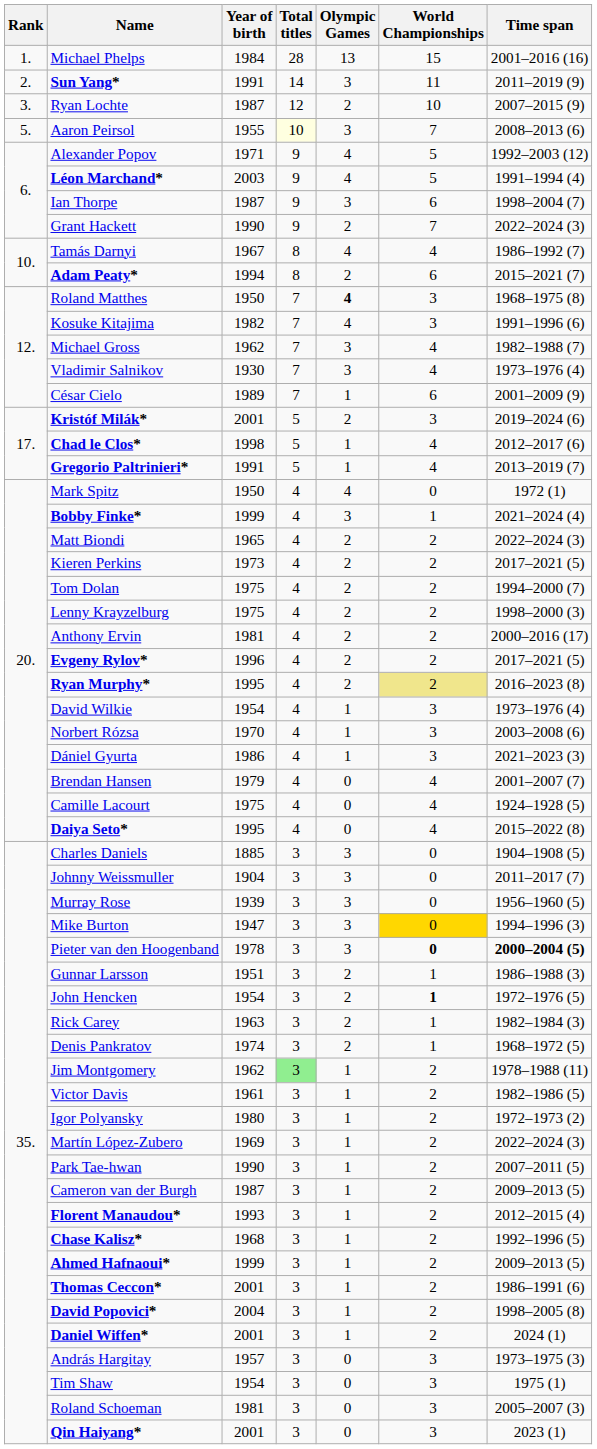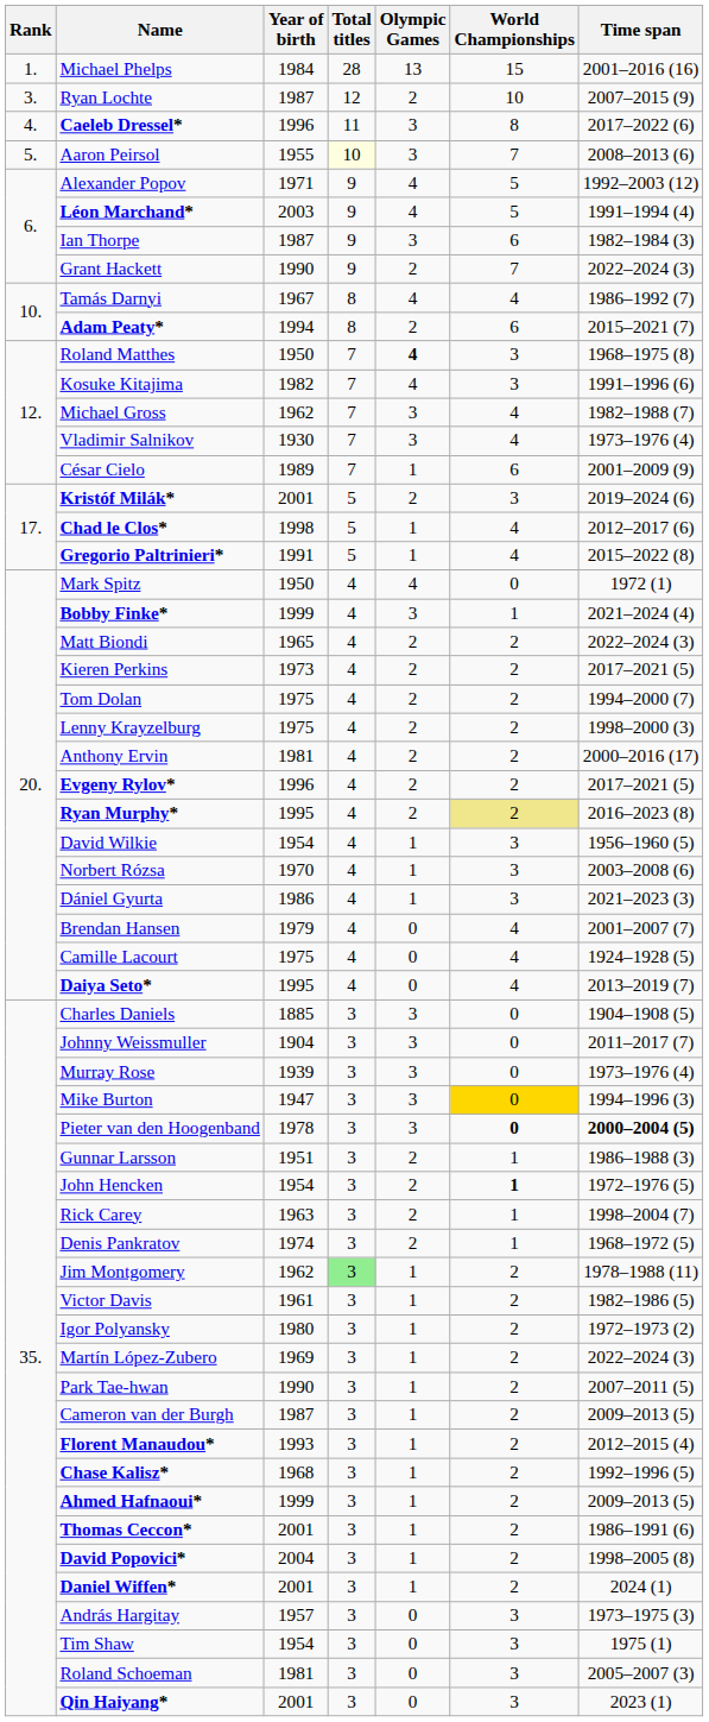- row: 2. | Sun Yang* | 1991 | 14 | 3 | 11 | 2011–2019 (9)
+ row: 4. | Caeleb Dressel* | 1996 | 11 | 3 | 8 | 2017–2022 (6)
Ian Thorpe | Time span: 1998–2004 (7) -> 1982–1984 (3)
Gregorio Paltrinieri* | Time span: 2013–2019 (7) -> 2015–2022 (8)
David Wilkie | Time span: 1973–1976 (4) -> 1956–1960 (5)
Daiya Seto* | Time span: 2015–2022 (8) -> 2013–2019 (7)
Murray Rose | Time span: 1956–1960 (5) -> 1973–1976 (4)
Rick Carey | Time span: 1982–1984 (3) -> 1998–2004 (7)
